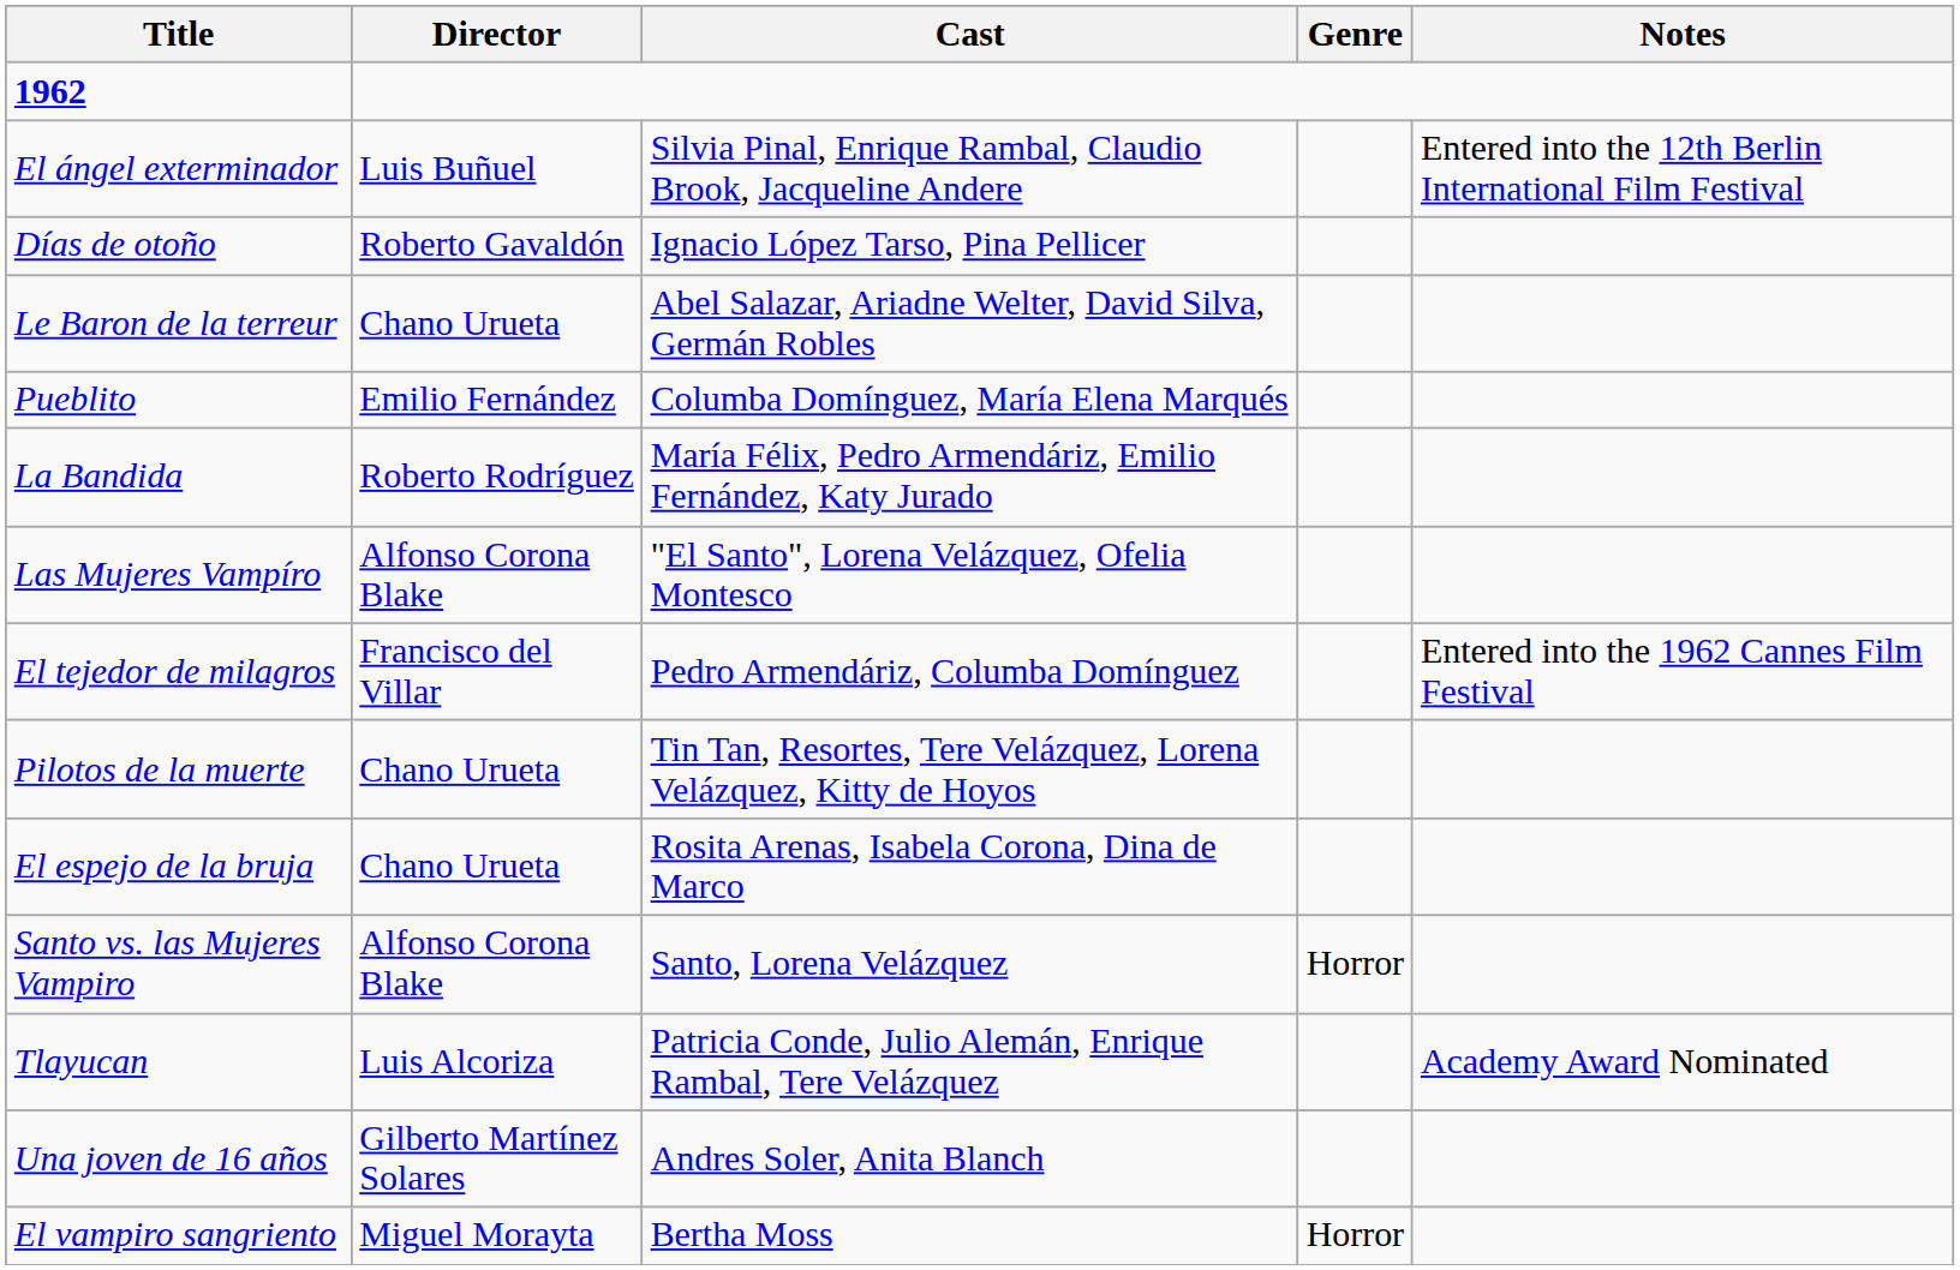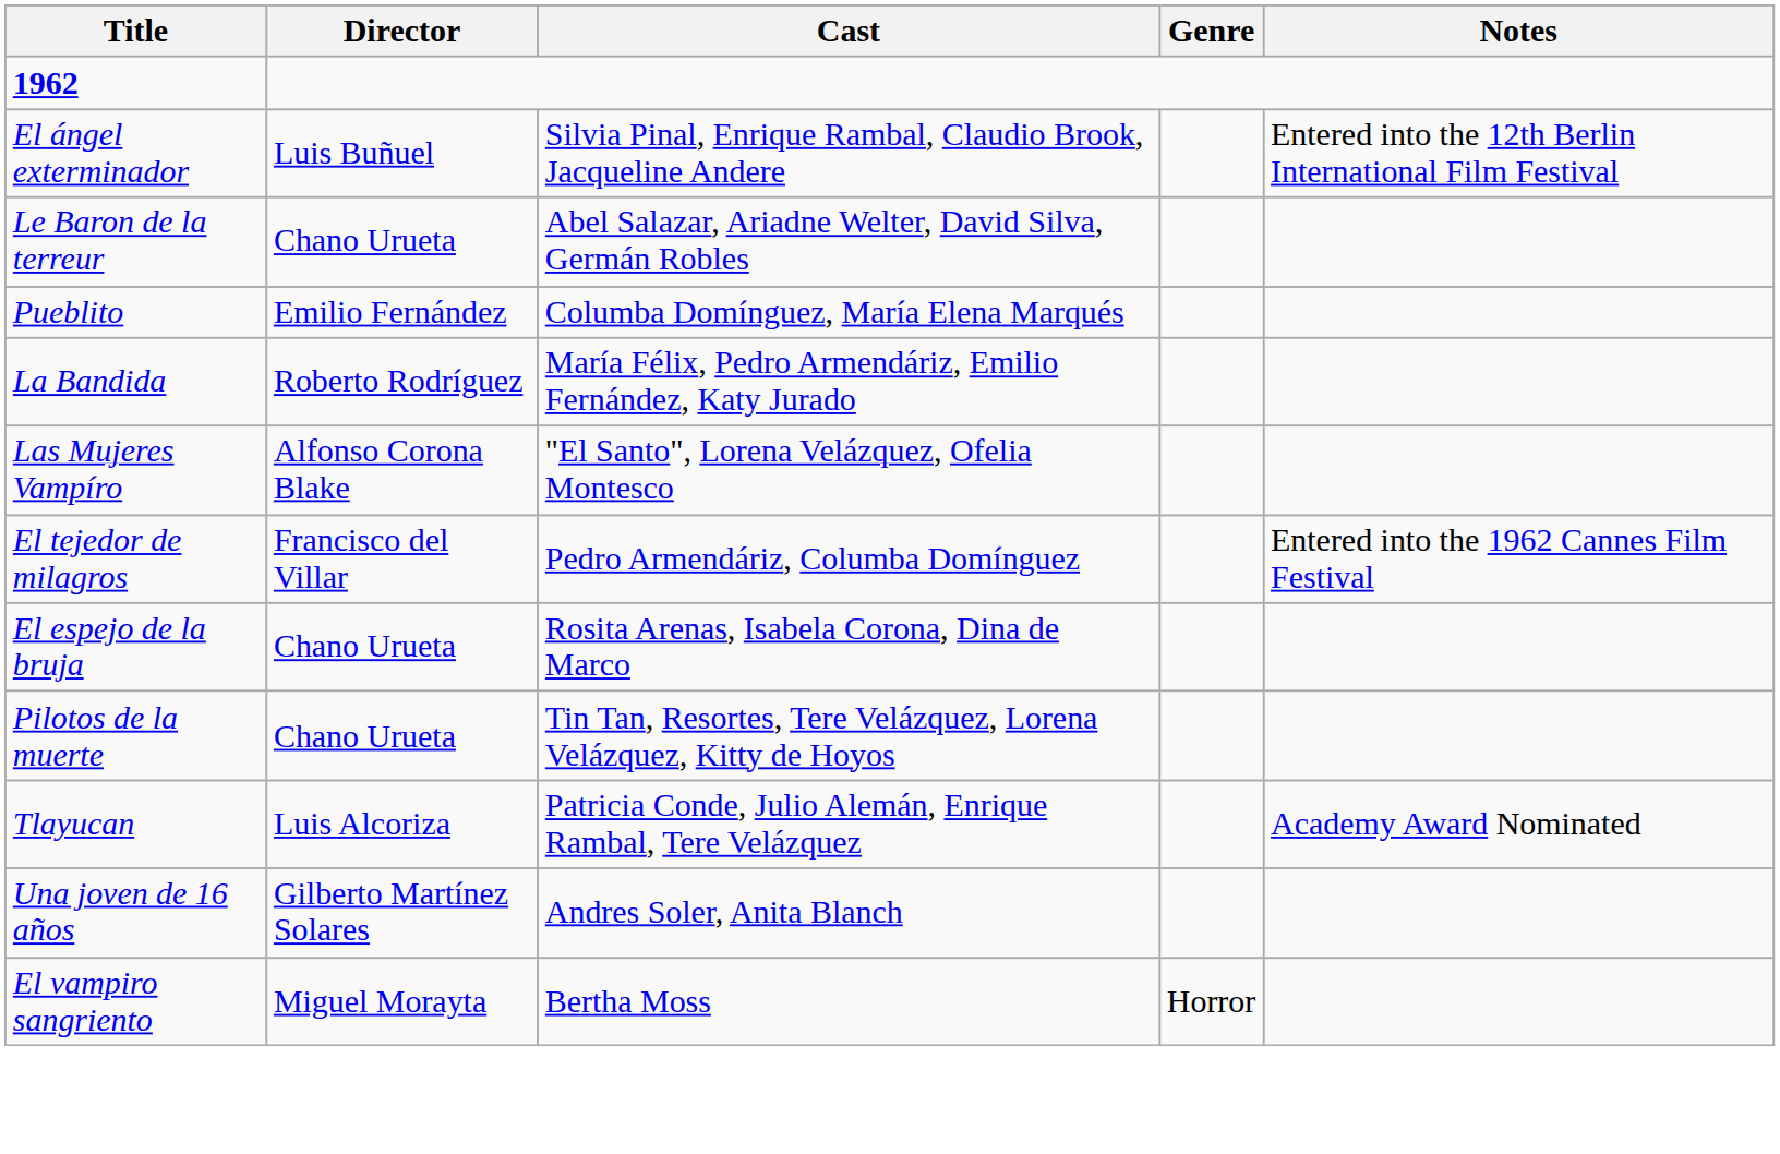- row: Días de otoño | Roberto Gavaldón | Ignacio López Tarso, Pina Pellicer
rows swapped: El espejo de la bruja <-> Pilotos de la muerte
- row: Santo vs. las Mujeres Vampiro | Alfonso Corona Blake | Santo, Lorena Velázquez | Horror
